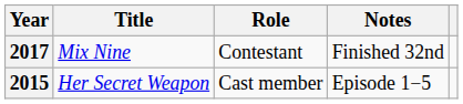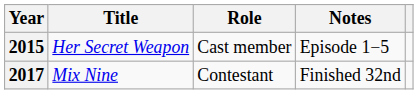rows swapped: 2015 <-> 2017
